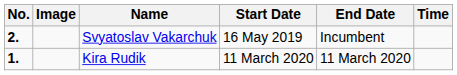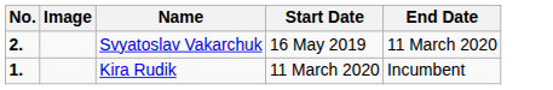- column: Time
Svyatoslav Vakarchuk | End Date: Incumbent -> 11 March 2020
Kira Rudik | End Date: 11 March 2020 -> Incumbent
